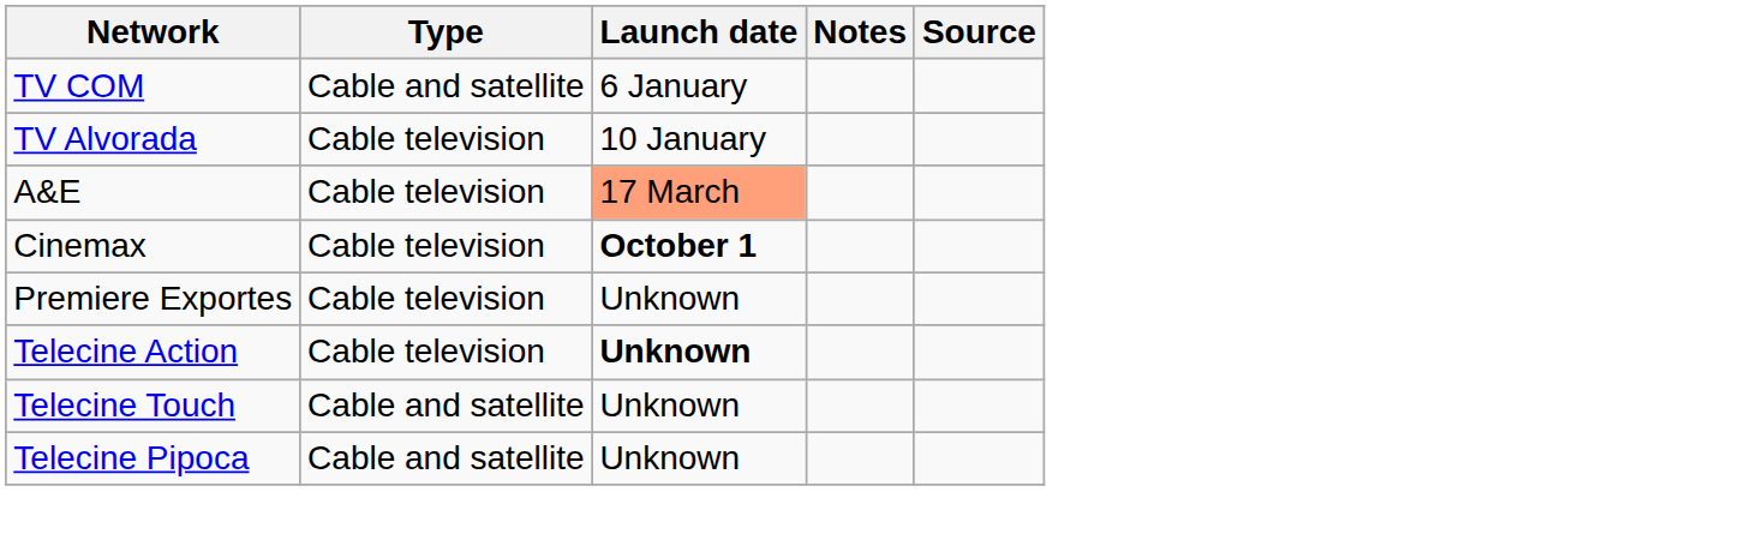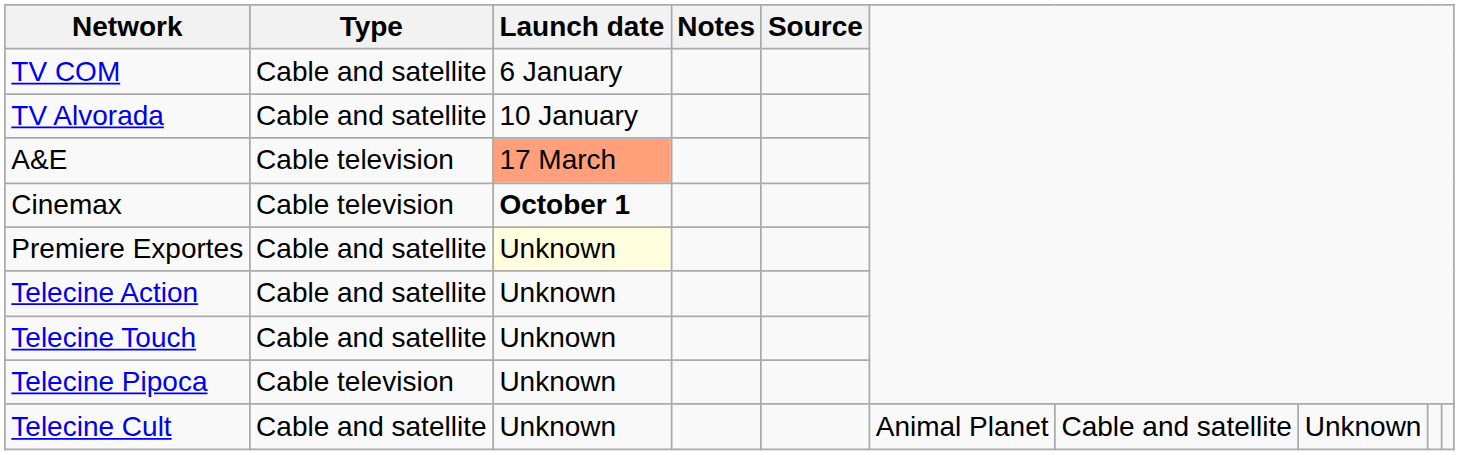TV Alvorada | Type: Cable television -> Cable and satellite
Premiere Exportes | Type: Cable television -> Cable and satellite
Premiere Exportes | Launch date: no background -> lightyellow background
Telecine Action | Type: Cable television -> Cable and satellite
Telecine Action | Launch date: bold -> normal
Telecine Pipoca | Type: Cable and satellite -> Cable television
+ row: Telecine Cult | Cable and satellite | Unknown | Animal Planet | Cable and satellite | Unknown
